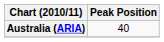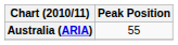Australia (ARIA) | Peak Position: 40 -> 55
